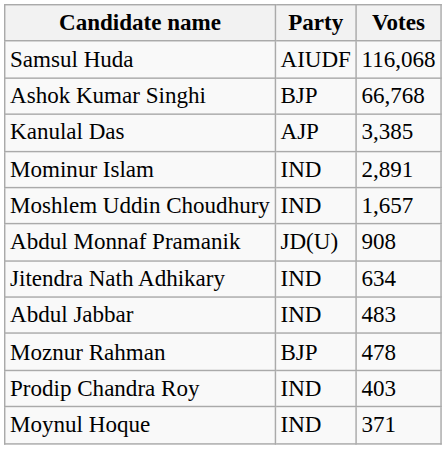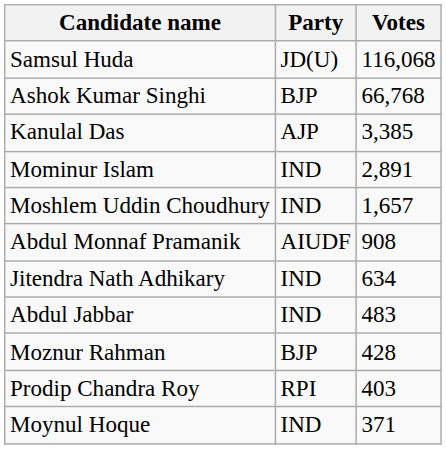Samsul Huda | Party: AIUDF -> JD(U)
Abdul Monnaf Pramanik | Party: JD(U) -> AIUDF
Moznur Rahman | Votes: 478 -> 428
Prodip Chandra Roy | Party: IND -> RPI
